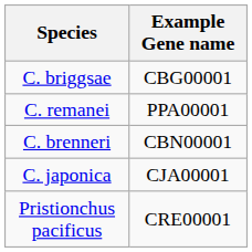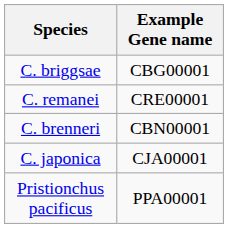C. remanei | Example Gene name: PPA00001 -> CRE00001
Pristionchus pacificus | Example Gene name: CRE00001 -> PPA00001
